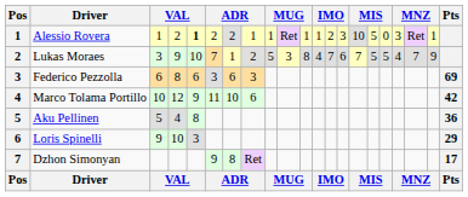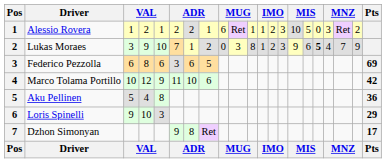Alessio Rovera | column 5: bold -> normal
Alessio Rovera | column 9: 1 -> 6
Alessio Rovera | column 20: 1 -> 2
Lukas Moraes | column 9: 5 -> 0
Lukas Moraes | column 12: 4 -> 1
Lukas Moraes | column 13: 7 -> 2
Lukas Moraes | column 14: 6 -> 3
Lukas Moraes | column 15: 7 -> 9
Lukas Moraes | column 16: 5 -> 6
Lukas Moraes | column 17: normal -> bold
Federico Pezzolla | column 8: 3 -> 5
